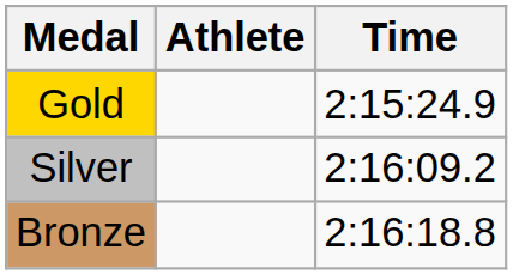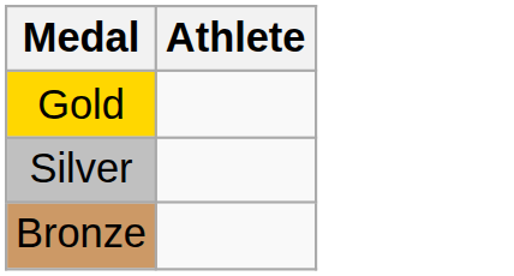- column: Time | 2:15:24.9 | 2:16:09.2 | 2:16:18.8
